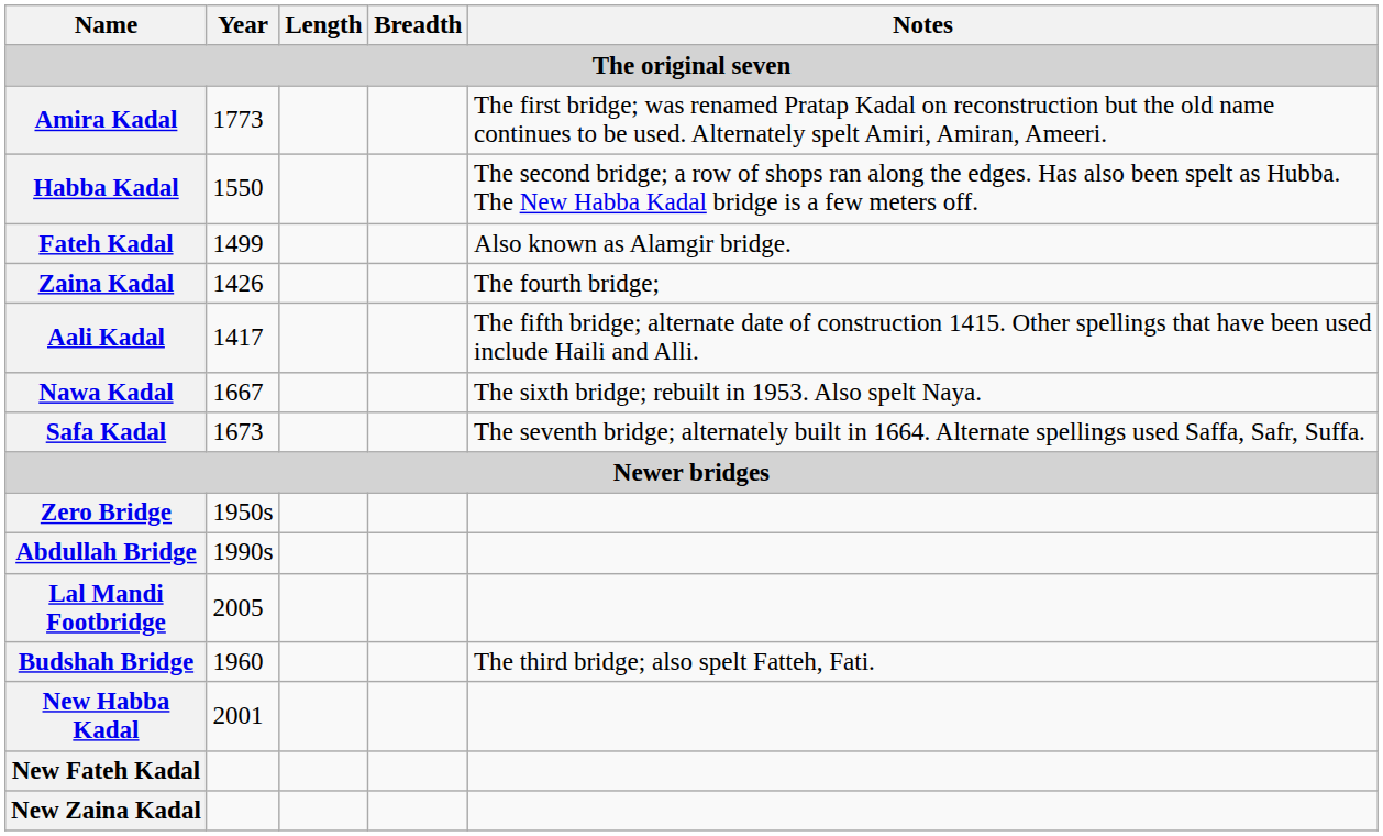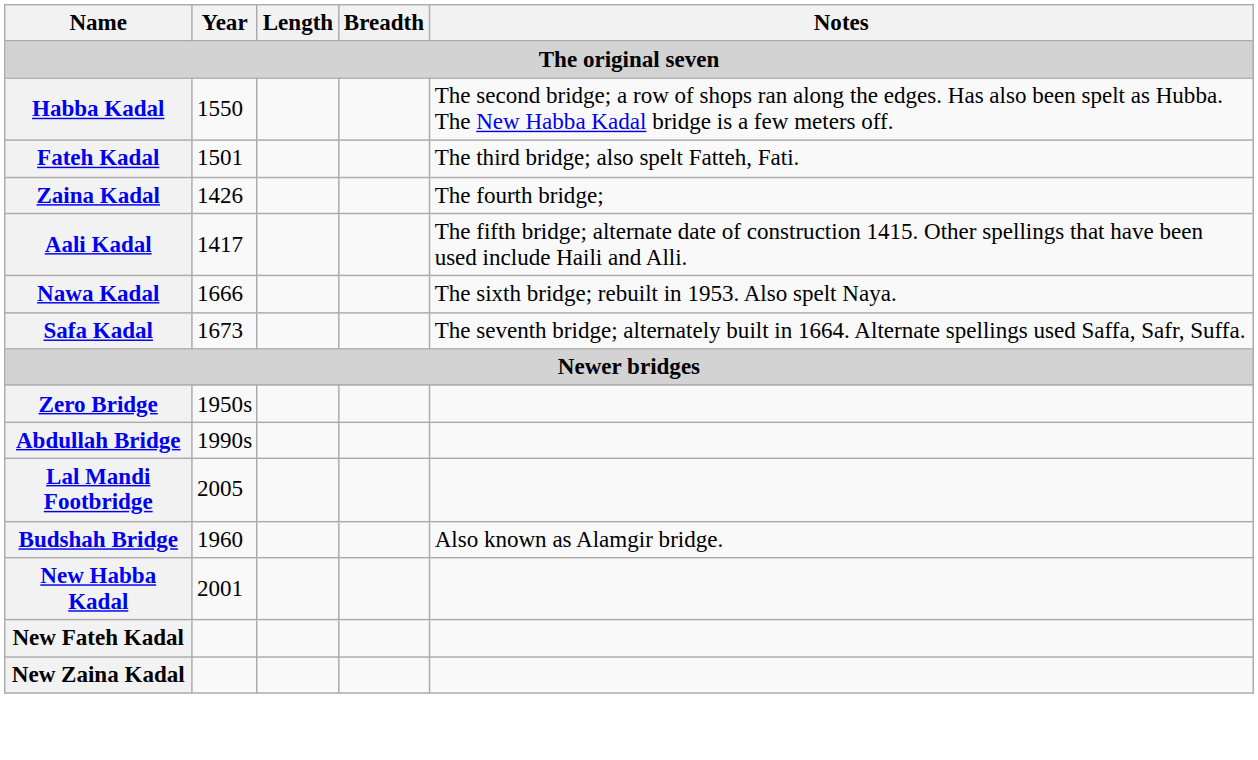- row: Amira Kadal | 1773 | The first bridge; was renamed Pratap Kadal on reconstruction but the old name continues to be used. Alternately spelt Amiri, Amiran, Ameeri.
Fateh Kadal | Year: 1499 -> 1501
Fateh Kadal | Notes: Also known as Alamgir bridge. -> The third bridge; also spelt Fatteh, Fati.
Nawa Kadal | Year: 1667 -> 1666
Budshah Bridge | Notes: The third bridge; also spelt Fatteh, Fati. -> Also known as Alamgir bridge.
